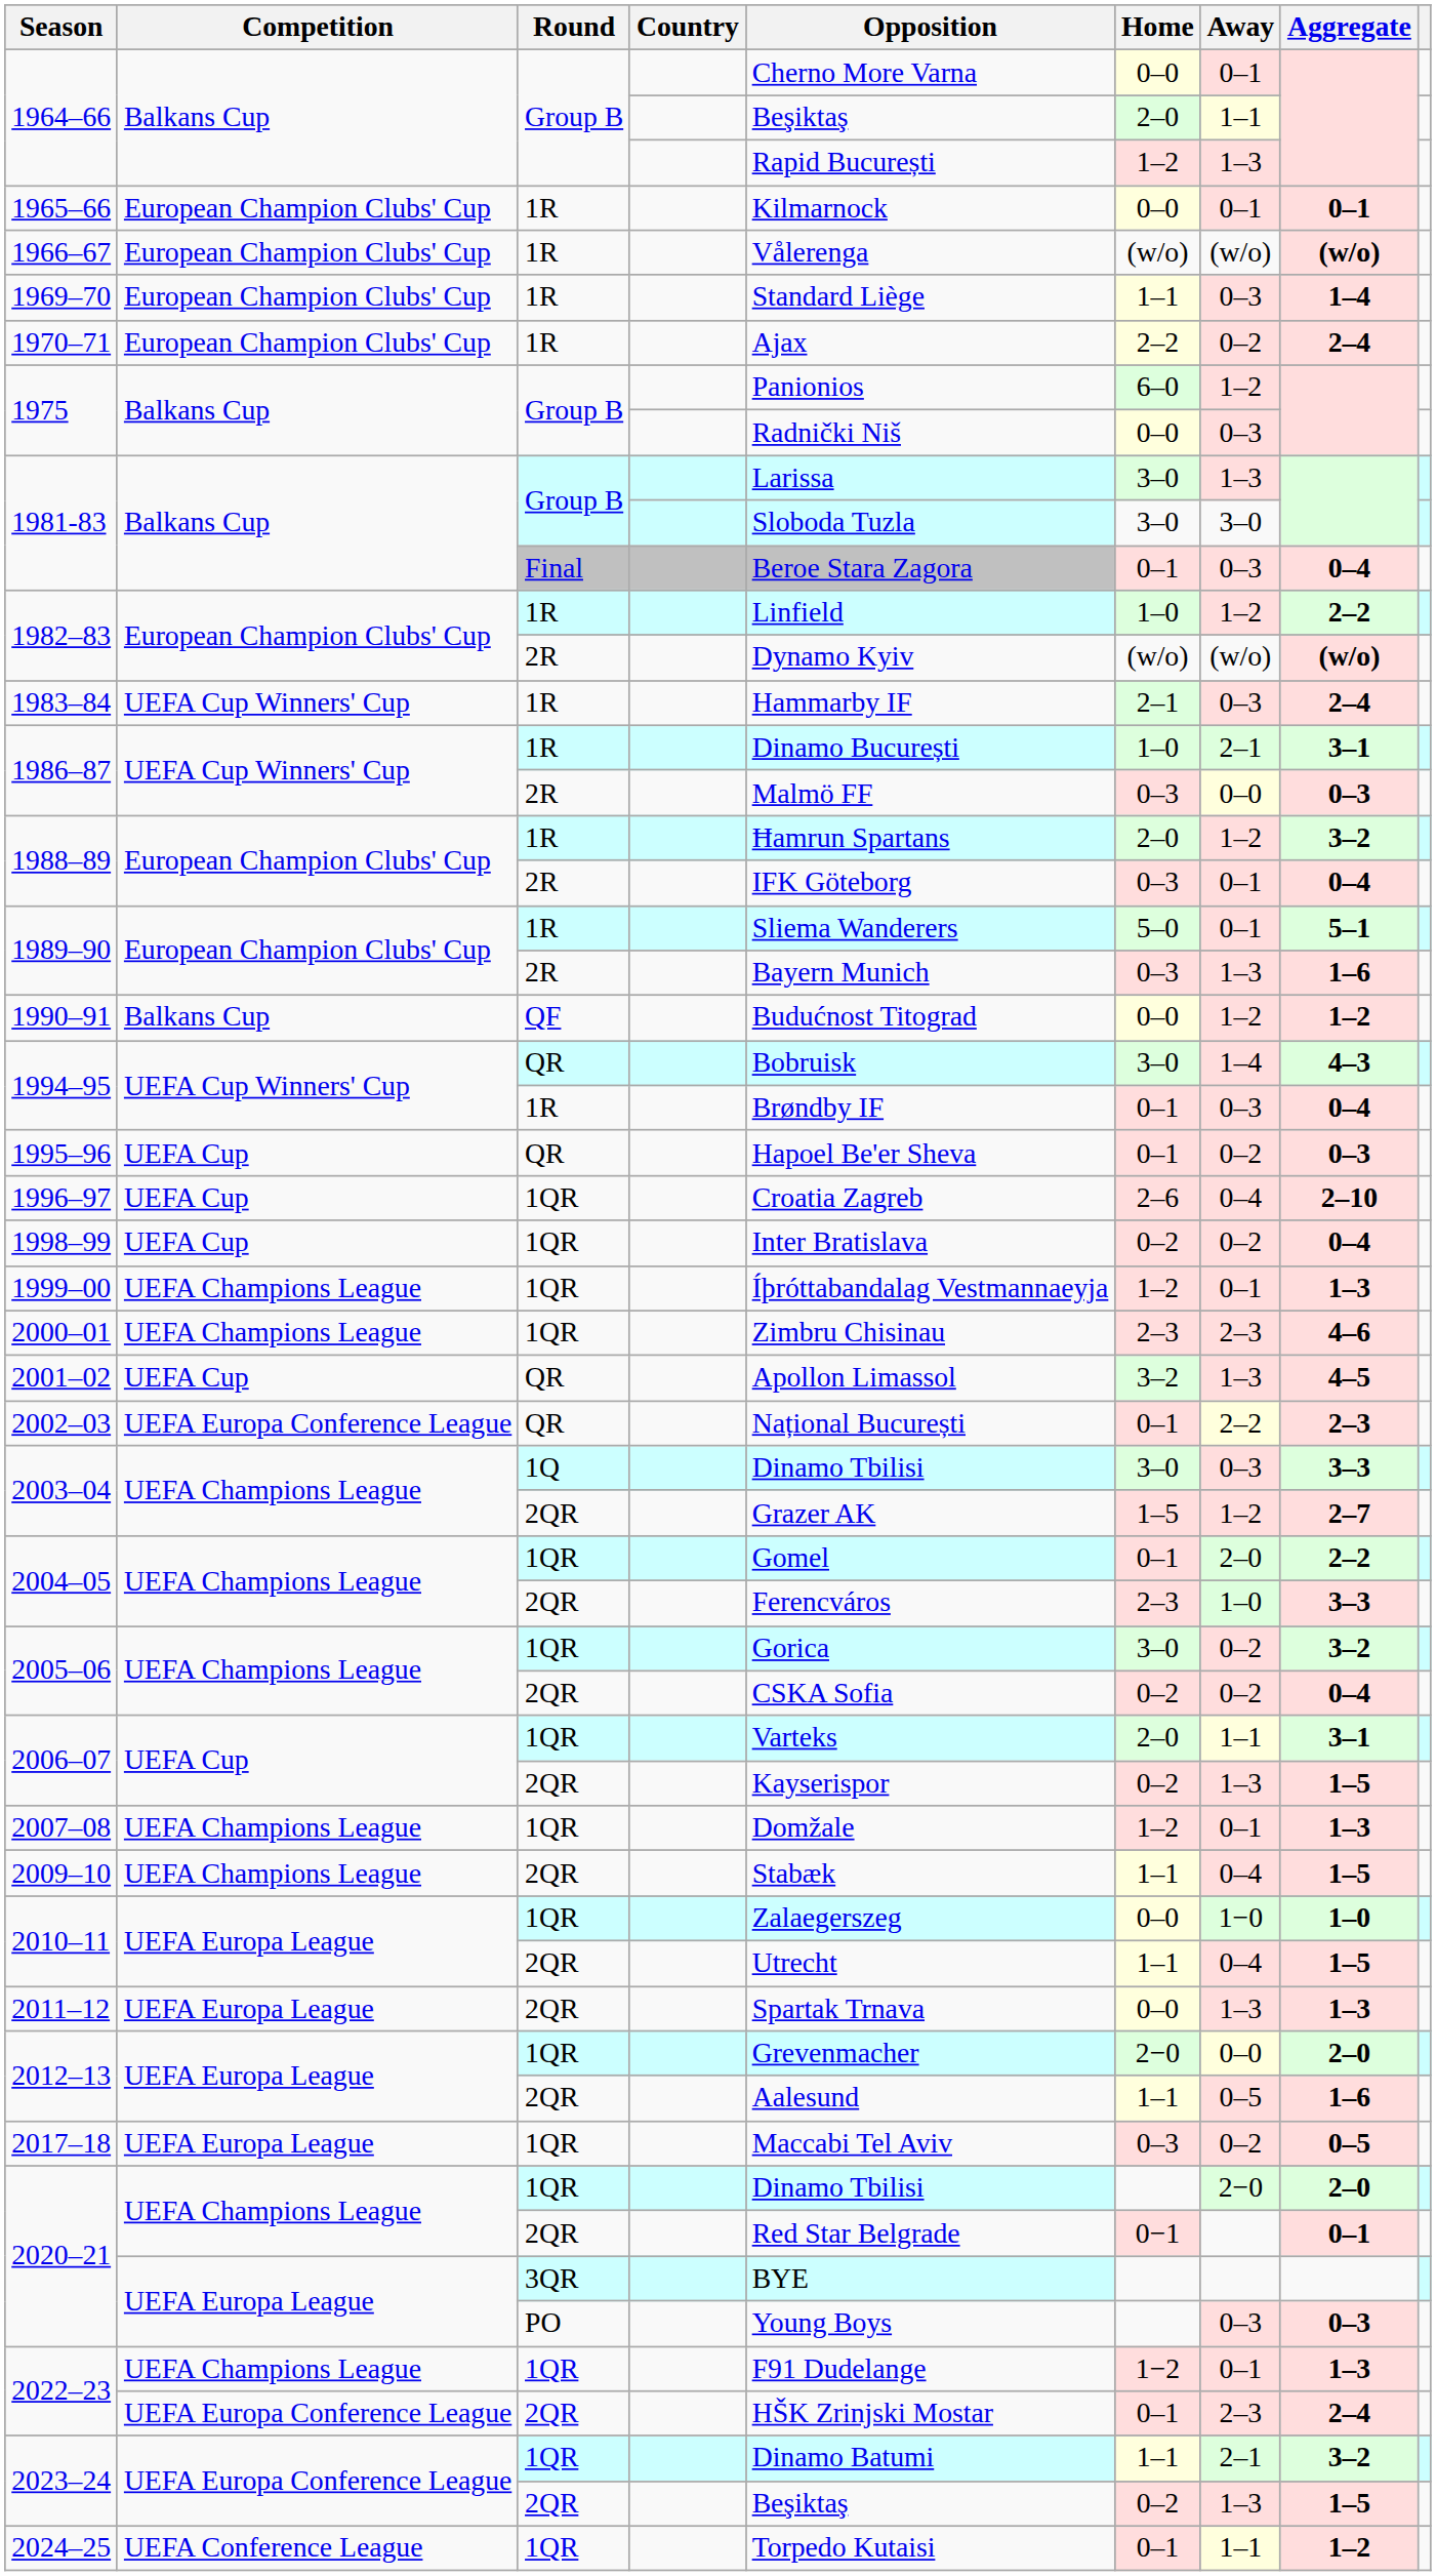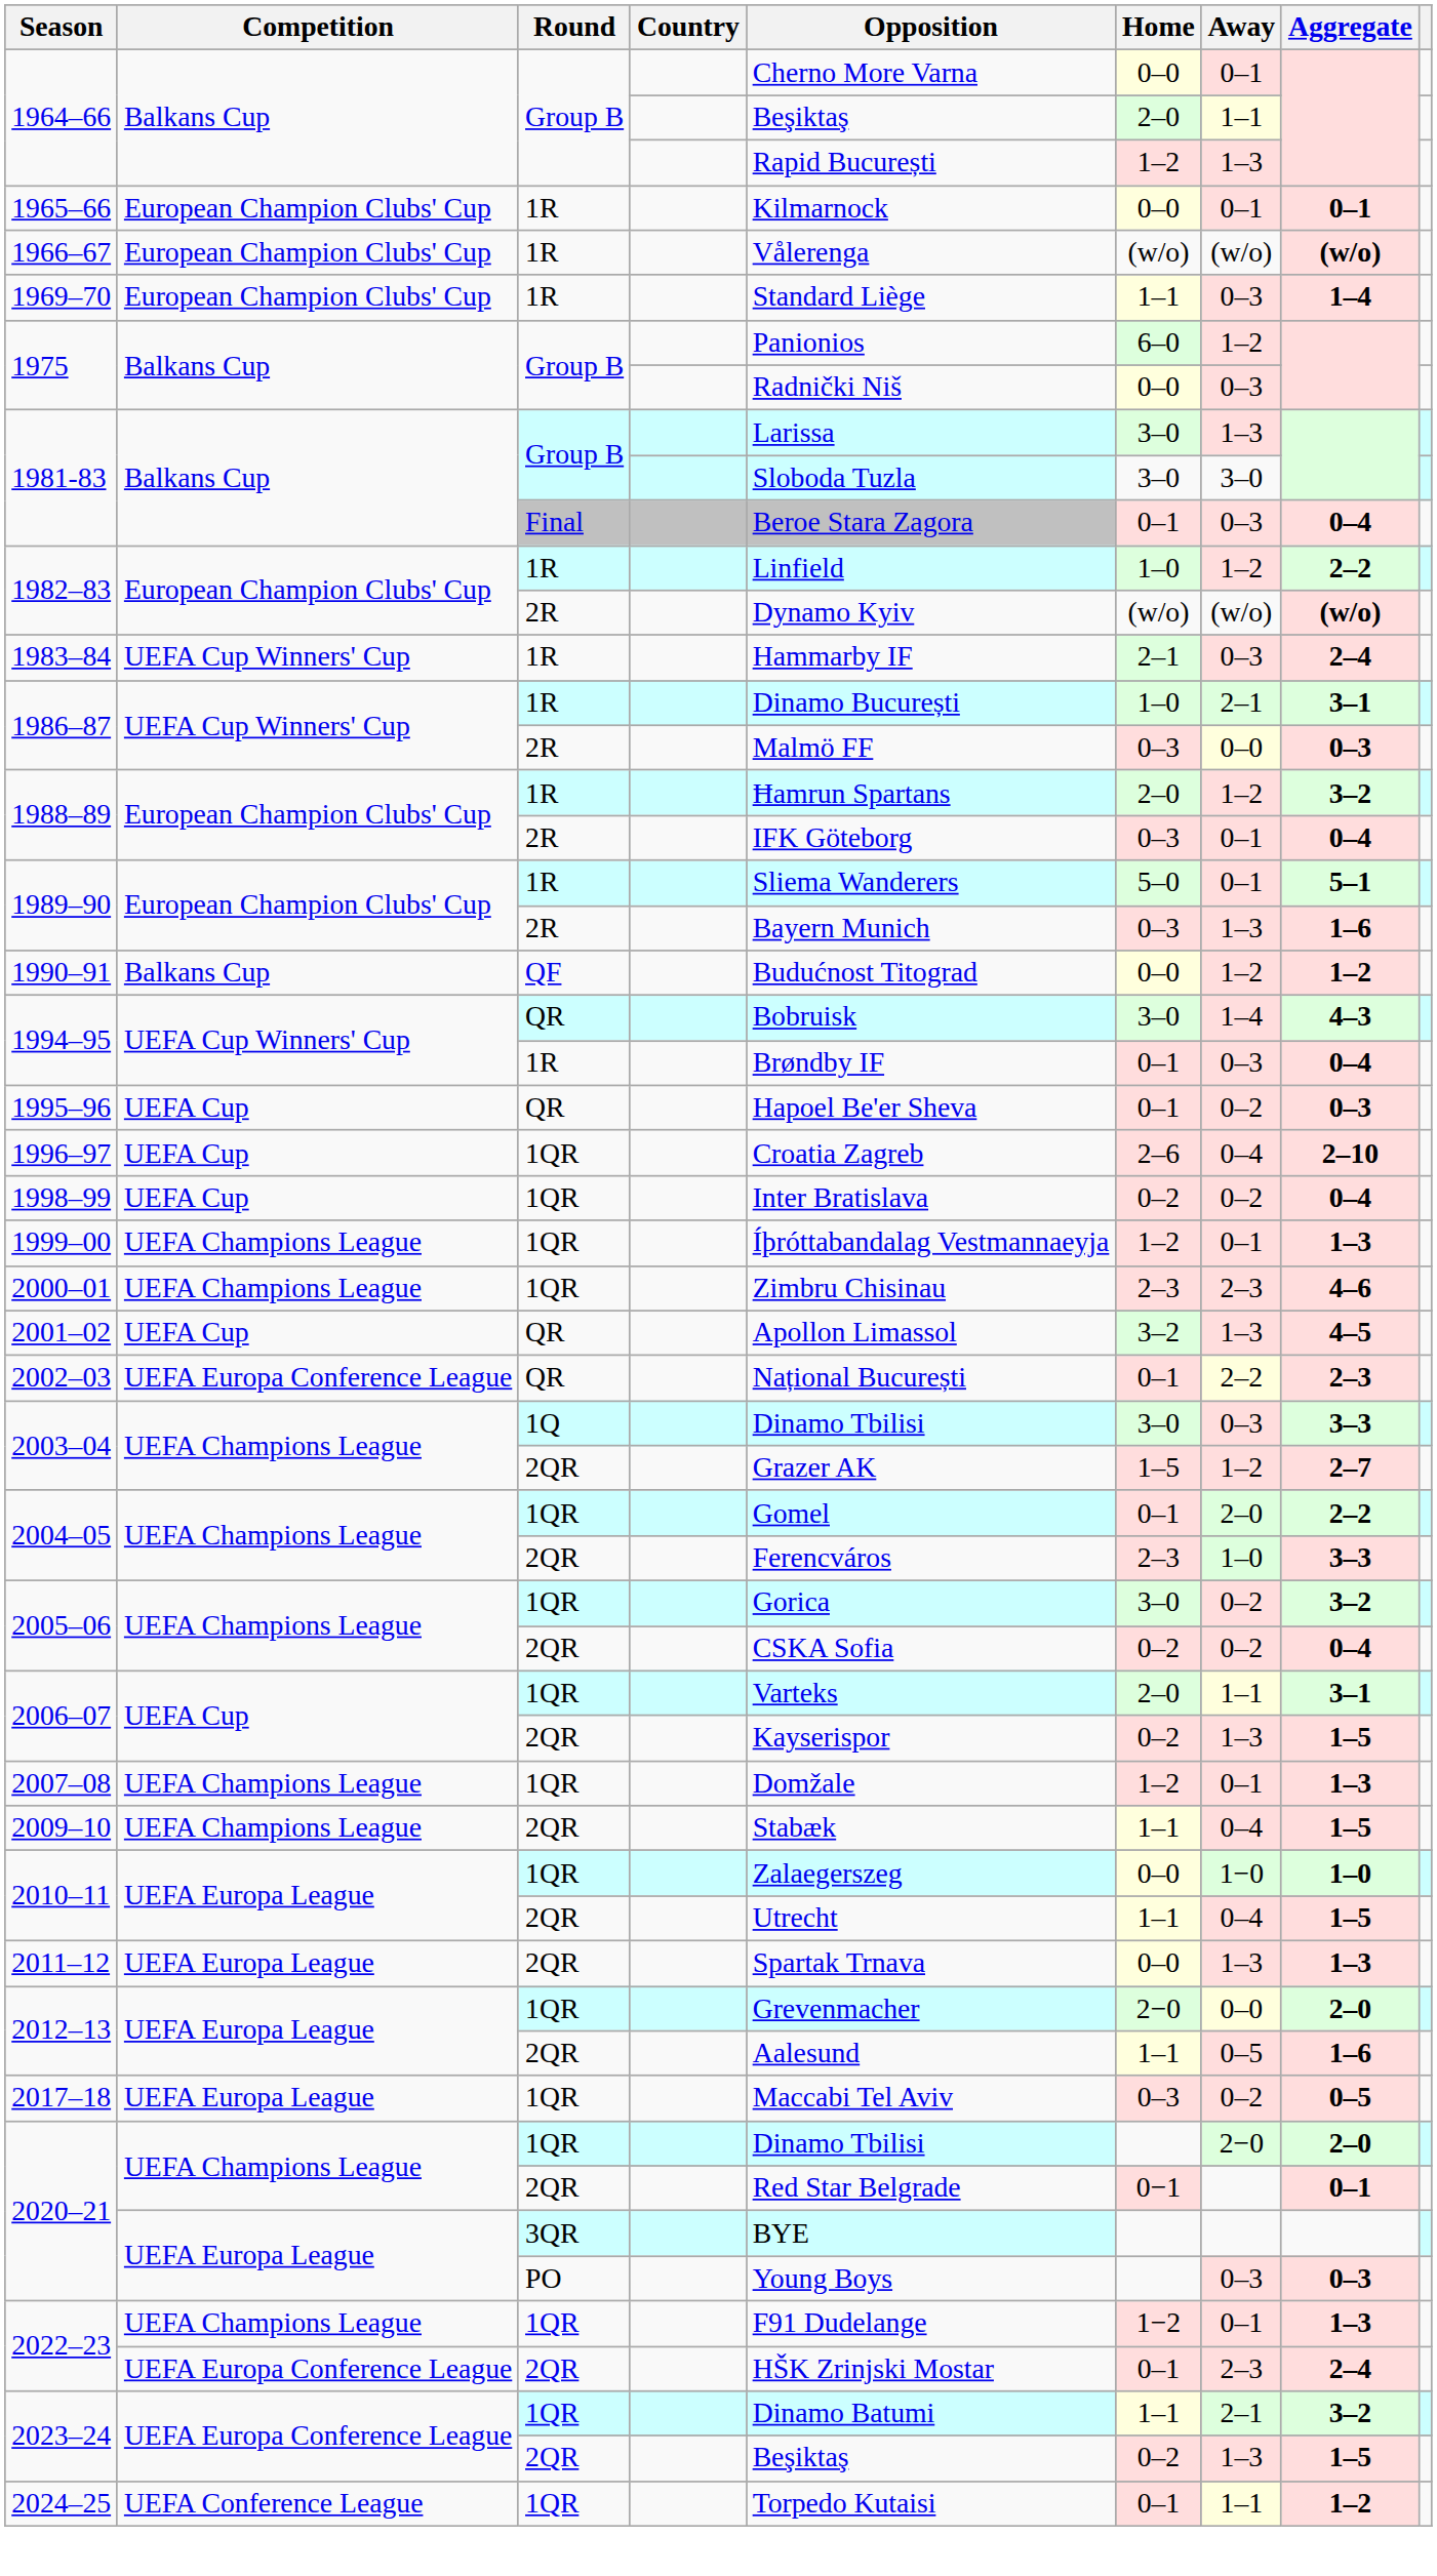- row: 1970–71 | European Champion Clubs' Cup | 1R | Ajax | 2–2 | 0–2 | 2–4
